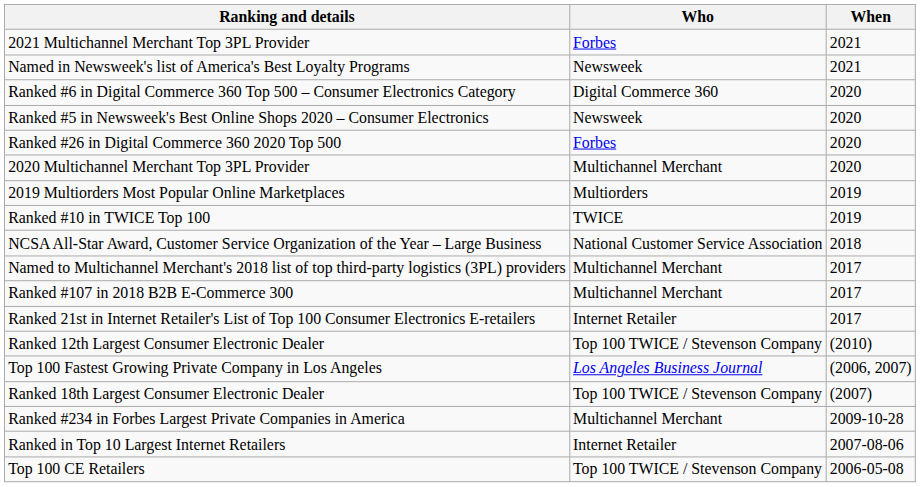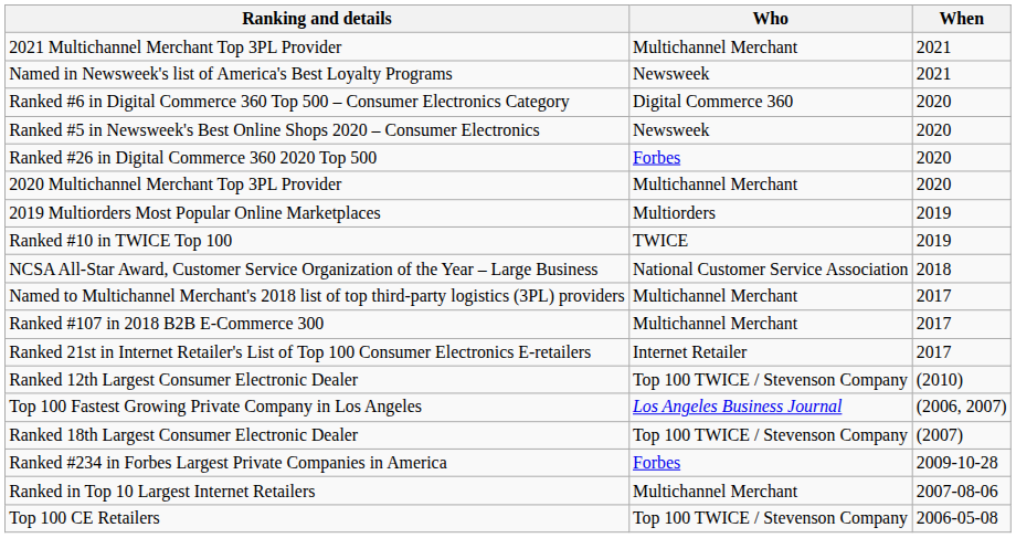2021 Multichannel Merchant Top 3PL Provider | Who: Forbes -> Multichannel Merchant
Ranked #234 in Forbes Largest Private Companies in America | Who: Multichannel Merchant -> Forbes
Ranked in Top 10 Largest Internet Retailers | Who: Internet Retailer -> Multichannel Merchant
